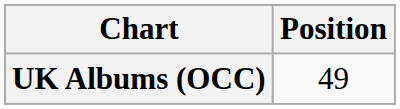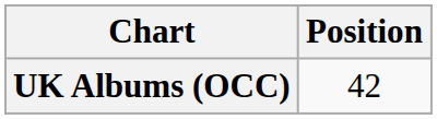UK Albums (OCC) | Position: 49 -> 42
